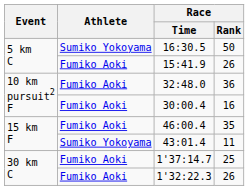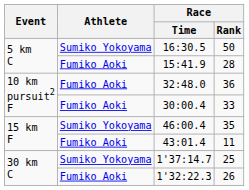15:41.9 | Race / Rank: 26 -> 28
30:00.4 | Race / Rank: 16 -> 33
46:00.4 | Athlete: Fumiko Aoki -> Sumiko Yokoyama
43:01.4 | Athlete: Sumiko Yokoyama -> Fumiko Aoki
1'37:14.7 | Athlete: Fumiko Aoki -> Sumiko Yokoyama
